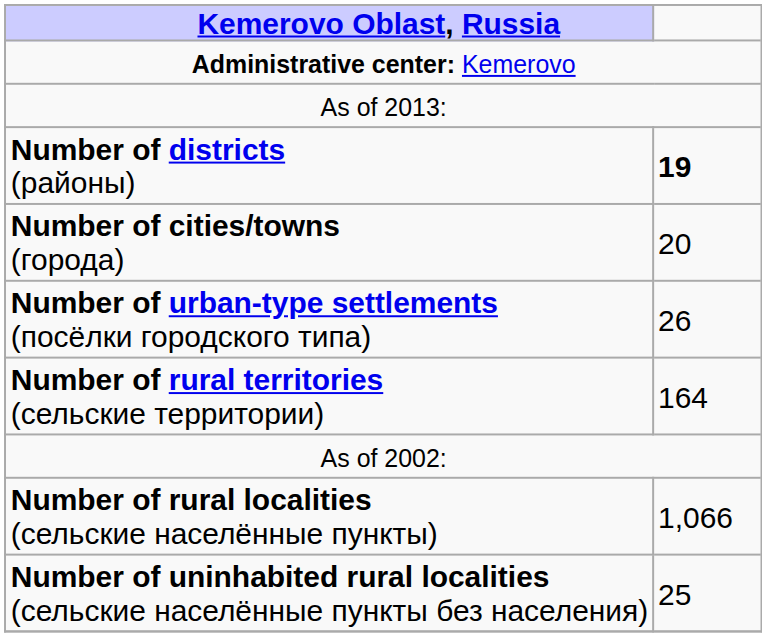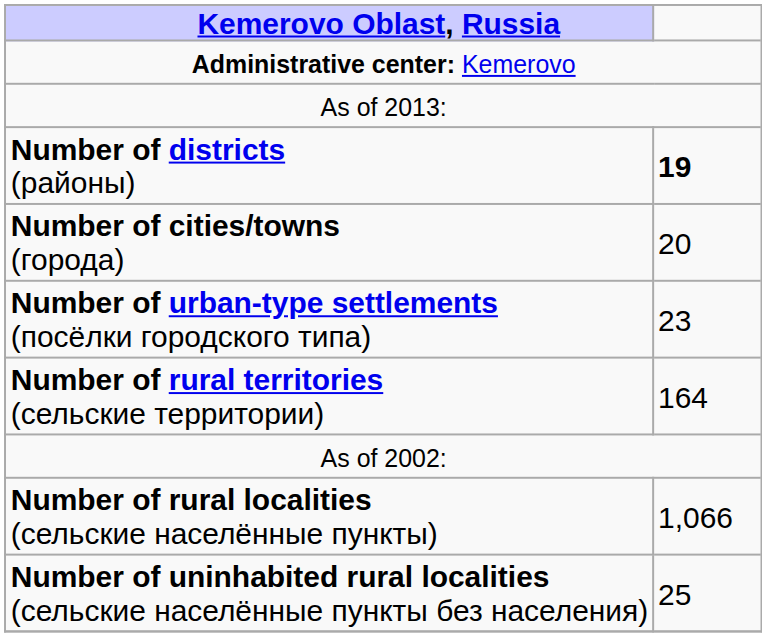Number of urban-type settlements (посёлки городского типа) | column 2: 26 -> 23
